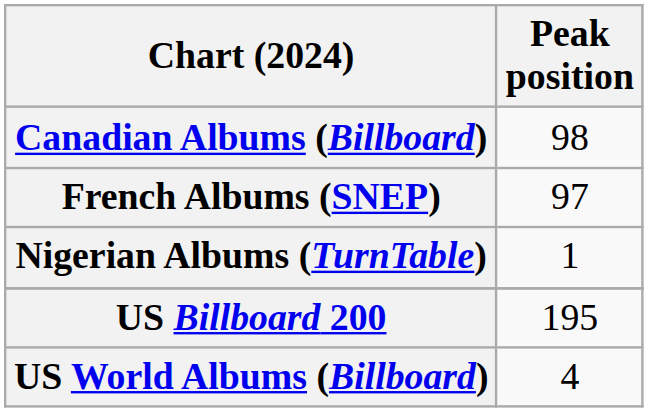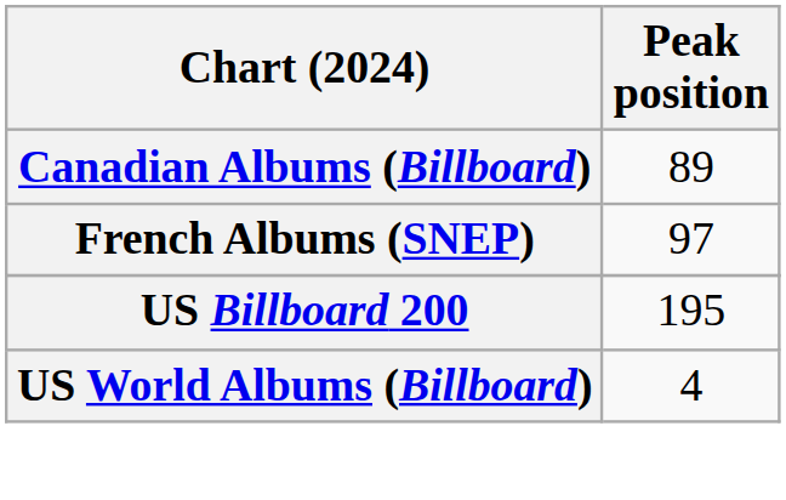Canadian Albums (Billboard) | Peak position: 98 -> 89
- row: Nigerian Albums (TurnTable) | 1
